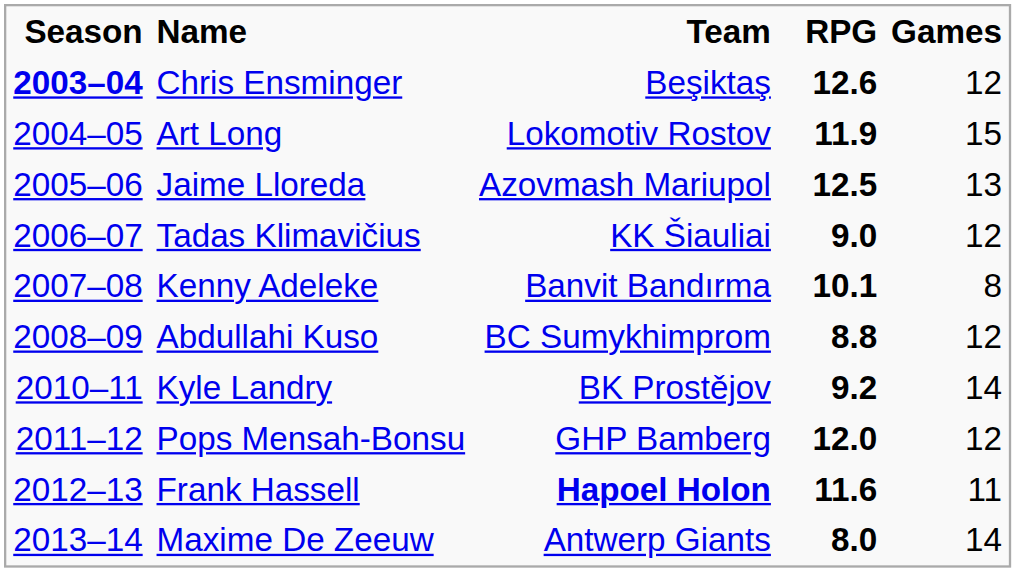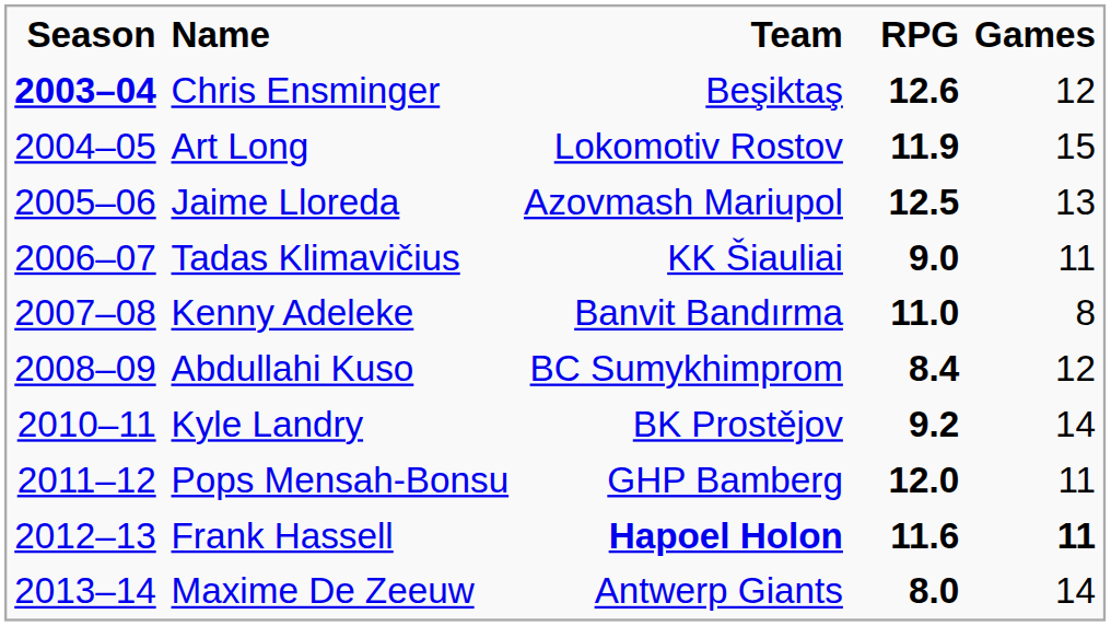Tadas Klimavičius | Games: 12 -> 11
Kenny Adeleke | RPG: 10.1 -> 11.0
Abdullahi Kuso | RPG: 8.8 -> 8.4
Pops Mensah-Bonsu | Games: 12 -> 11
Frank Hassell | Games: normal -> bold
